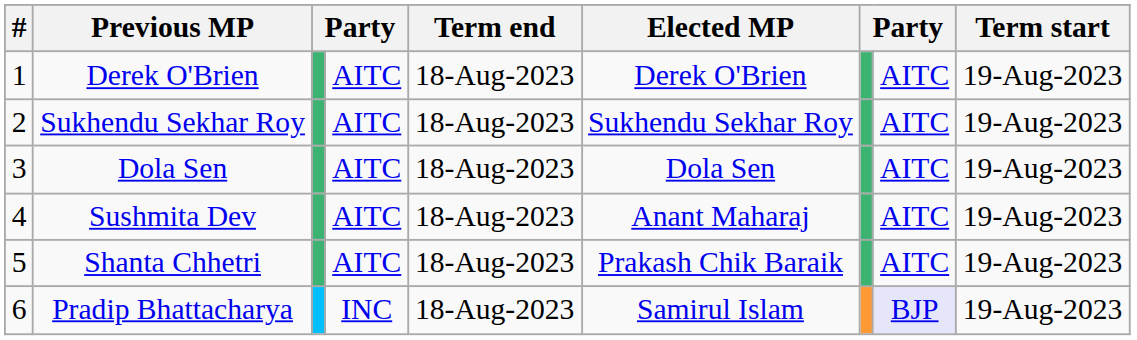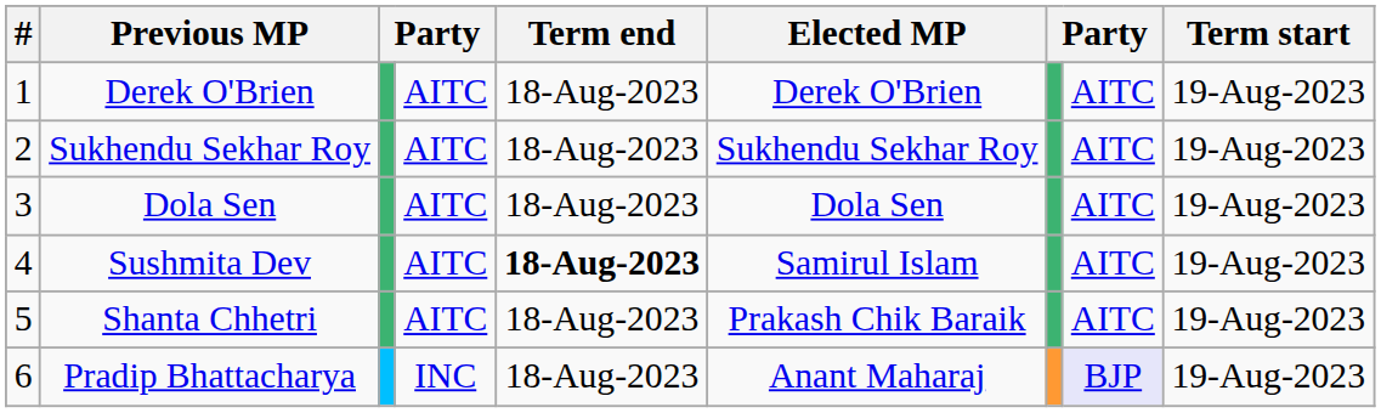Sushmita Dev | Term end: normal -> bold
Sushmita Dev | Elected MP: Anant Maharaj -> Samirul Islam
Pradip Bhattacharya | Elected MP: Samirul Islam -> Anant Maharaj
